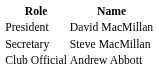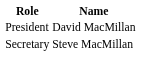- row: Club Official | Andrew Abbott
